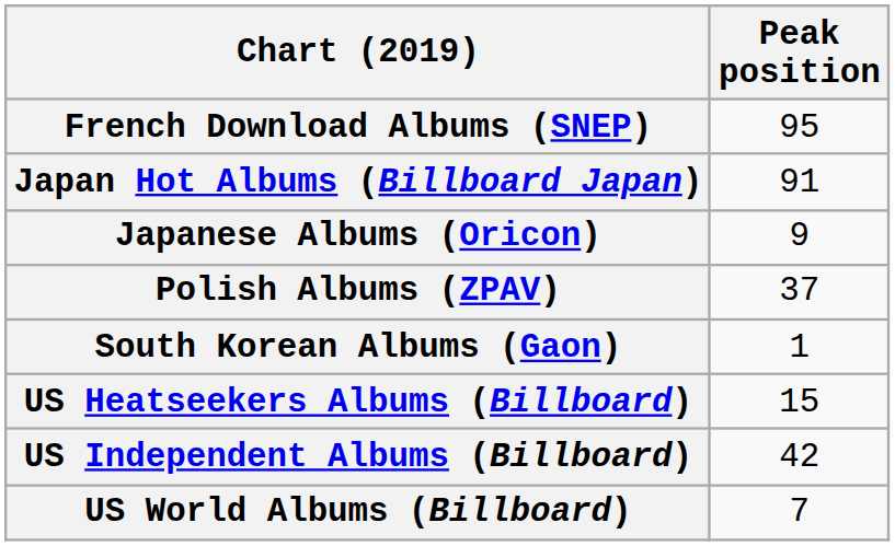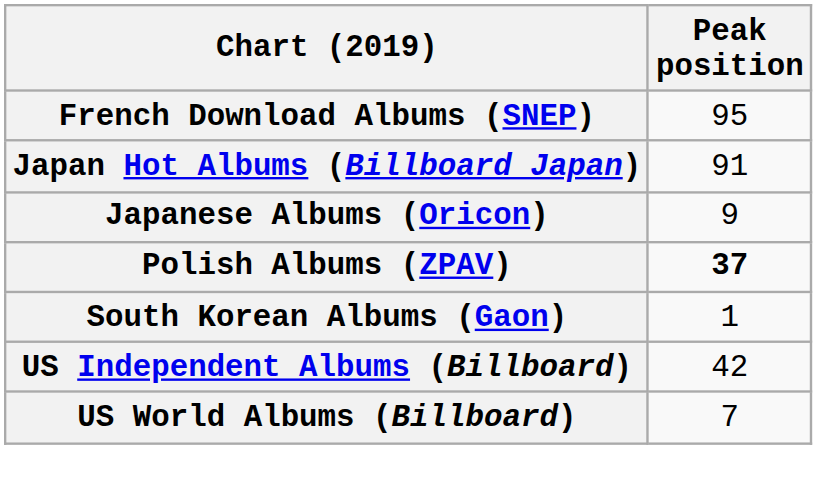Polish Albums (ZPAV) | Peak position: normal -> bold
- row: US Heatseekers Albums (Billboard) | 15
